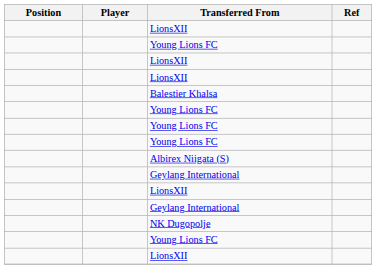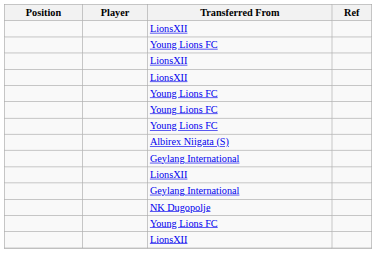- row: Balestier Khalsa
